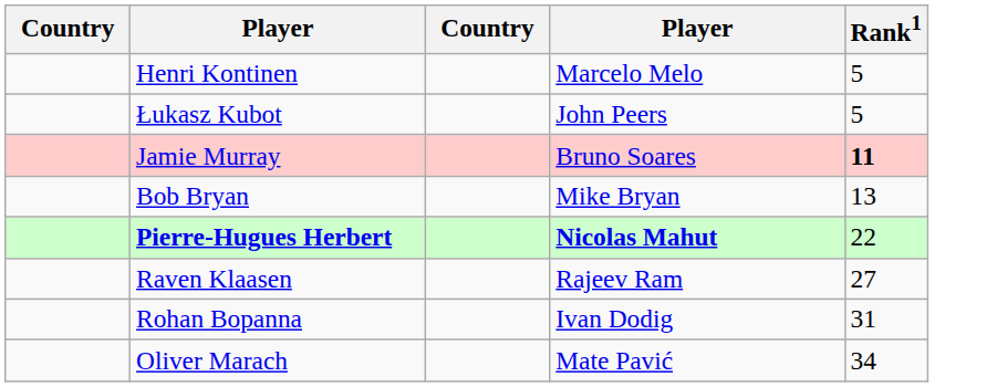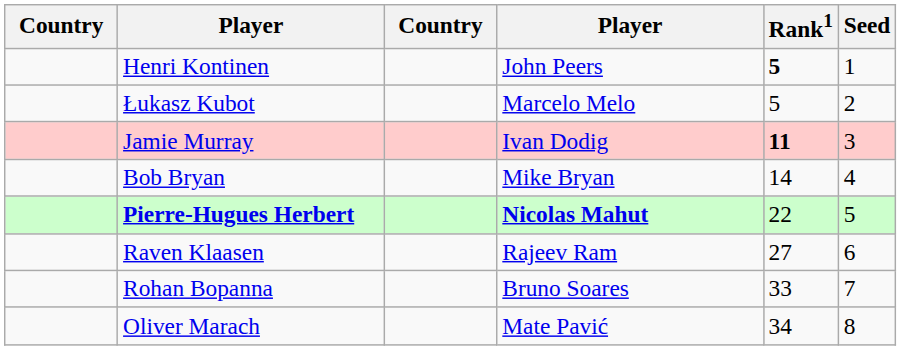+ column: Seed | 1 | 2 | 3 | 4 | 5 | 6 | 7 | 8
Henri Kontinen | column 4: Marcelo Melo -> John Peers
Henri Kontinen | Rank1: normal -> bold
Łukasz Kubot | column 4: John Peers -> Marcelo Melo
Jamie Murray | column 4: Bruno Soares -> Ivan Dodig
Bob Bryan | Rank1: 13 -> 14
Rohan Bopanna | column 4: Ivan Dodig -> Bruno Soares
Rohan Bopanna | Rank1: 31 -> 33
